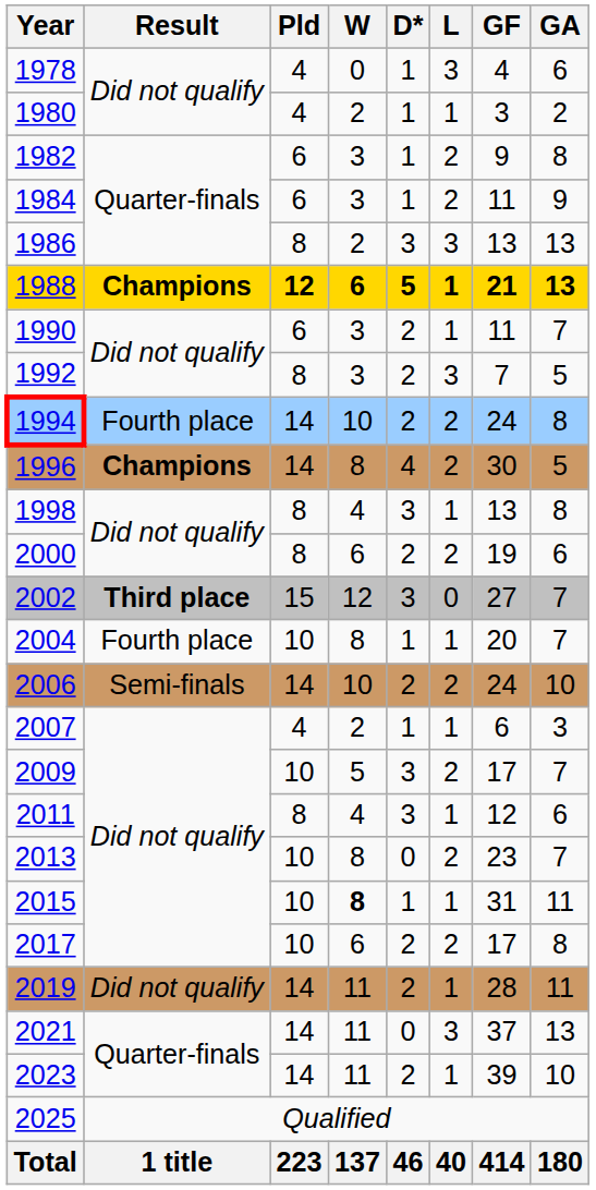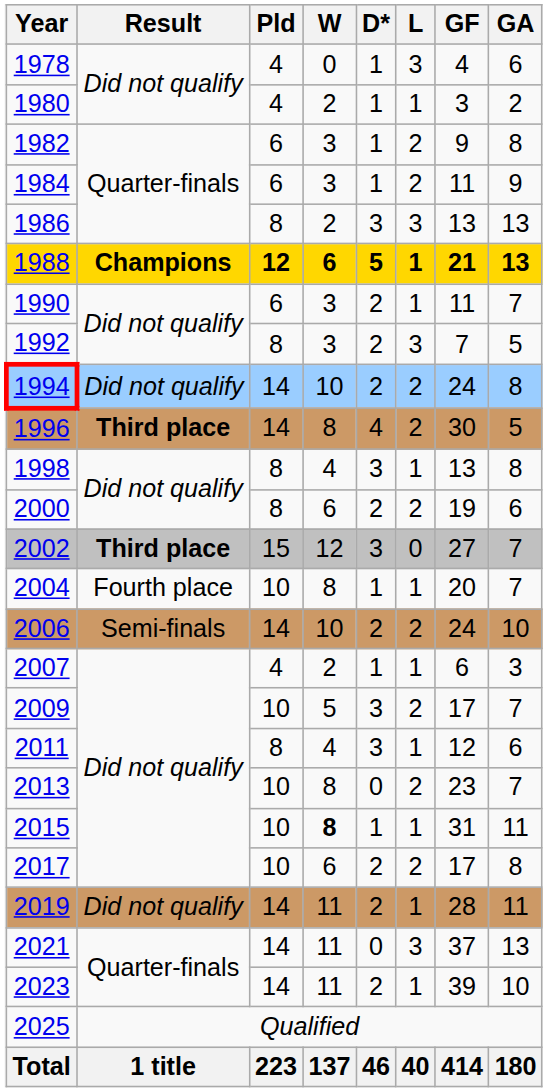1994 | Result: Fourth place -> Did not qualify
1996 | Result: Champions -> Third place
